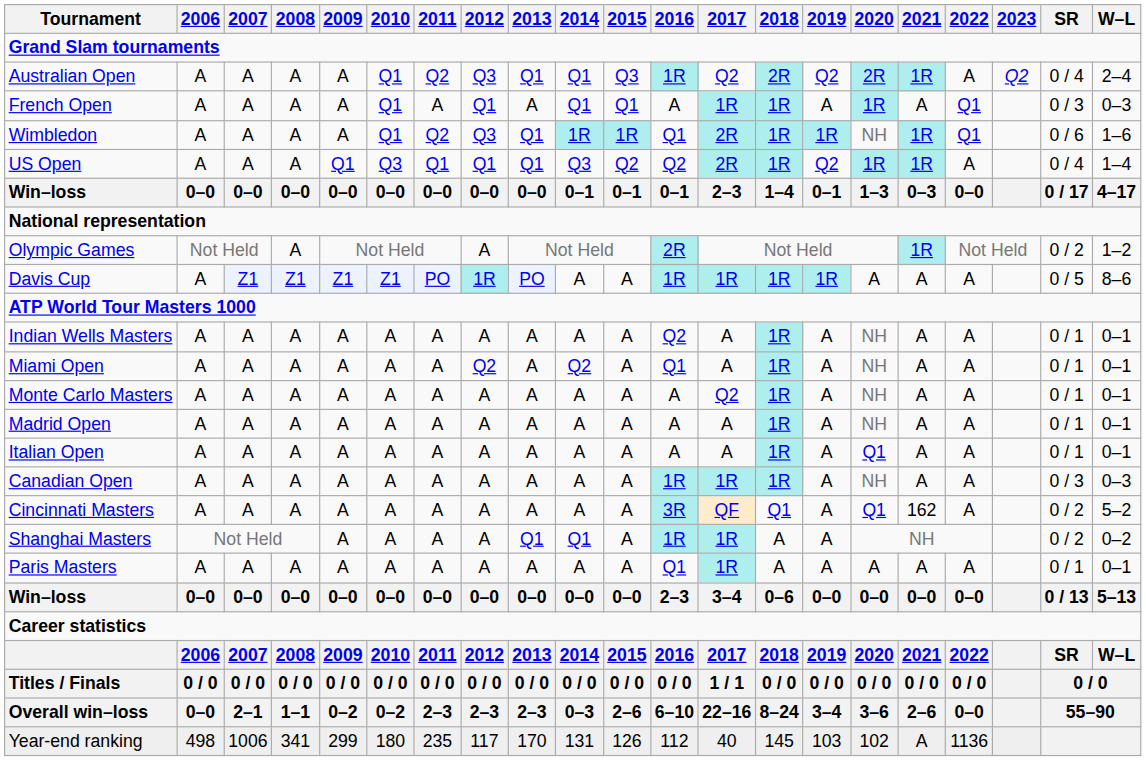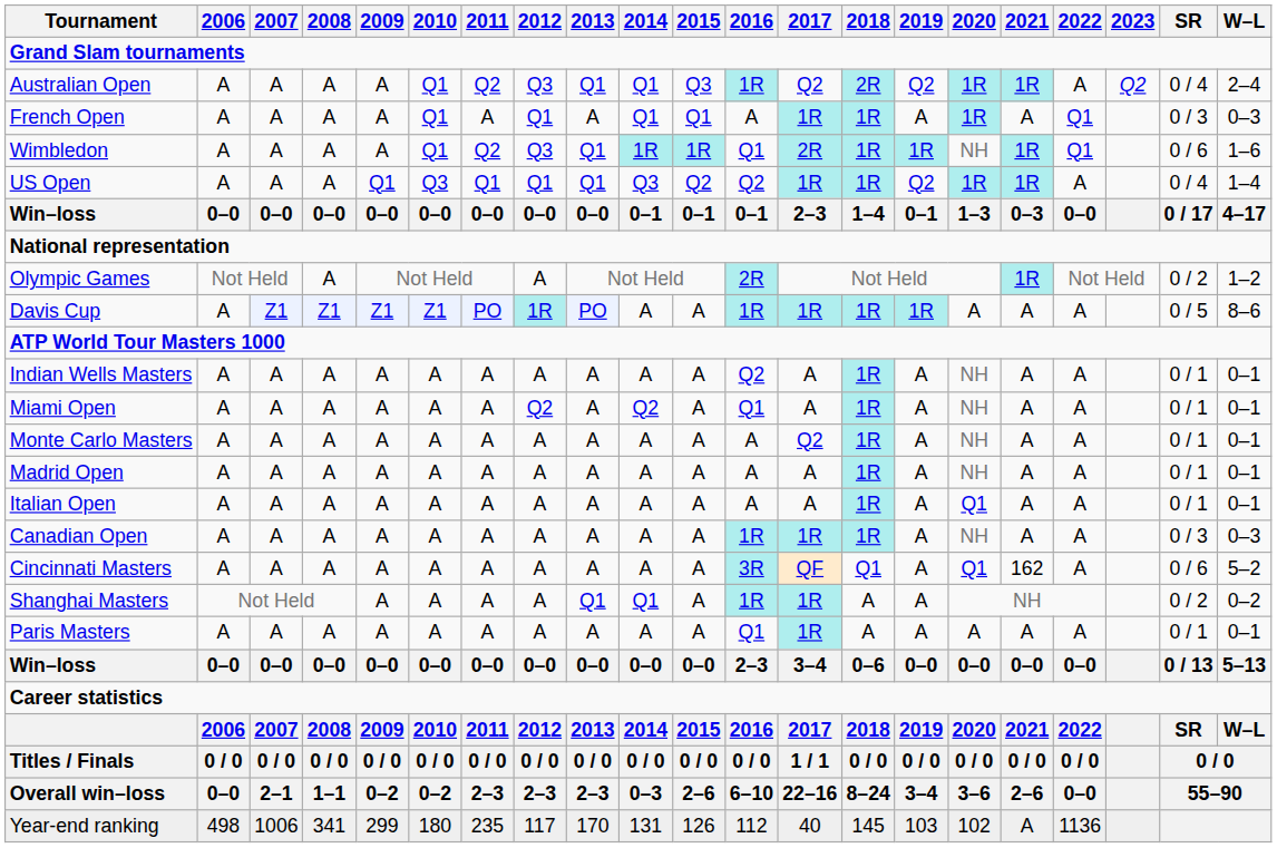Australian Open | 2020: 2R -> 1R
US Open | 2017: 2R -> 1R
Cincinnati Masters | SR: 0 / 2 -> 0 / 6
